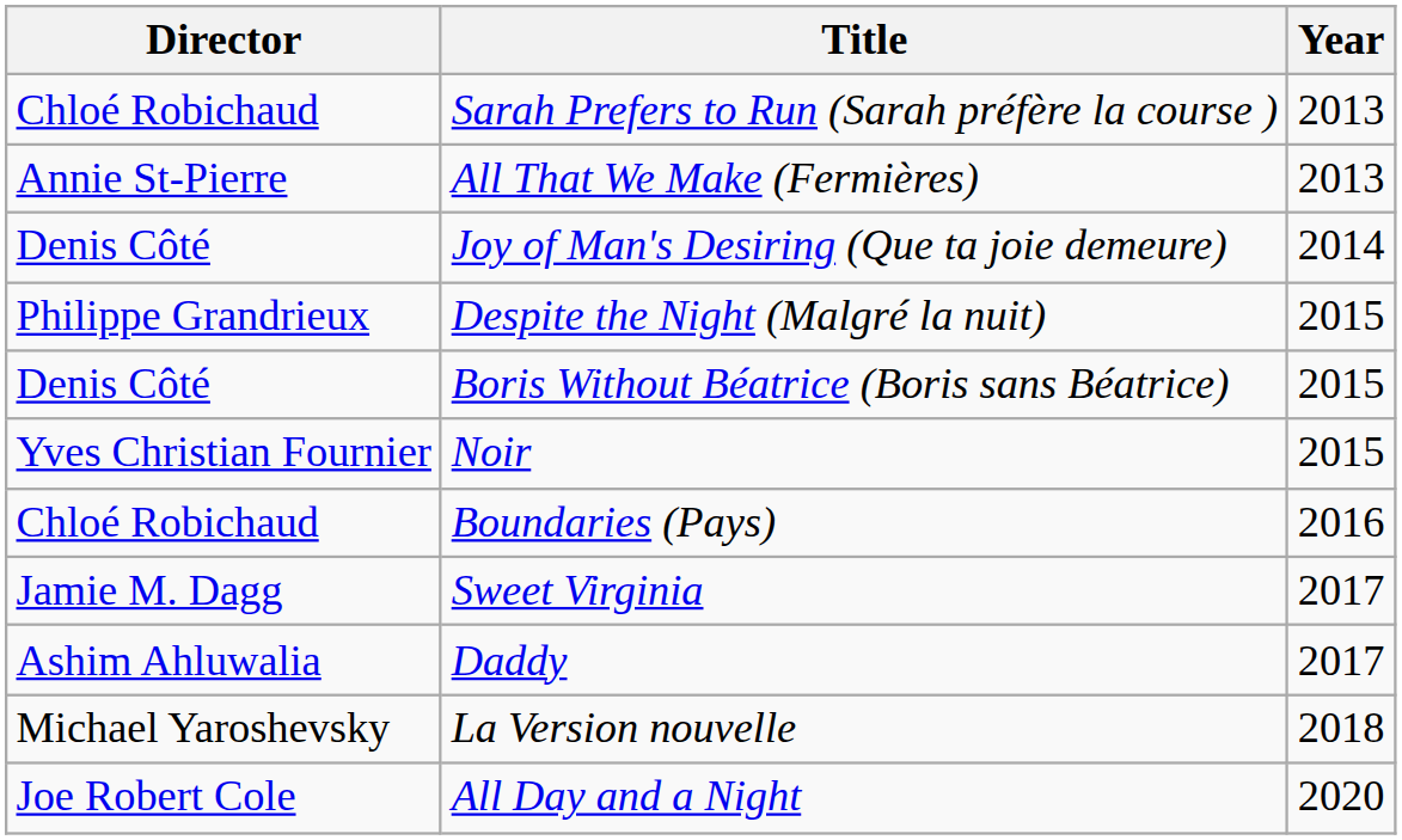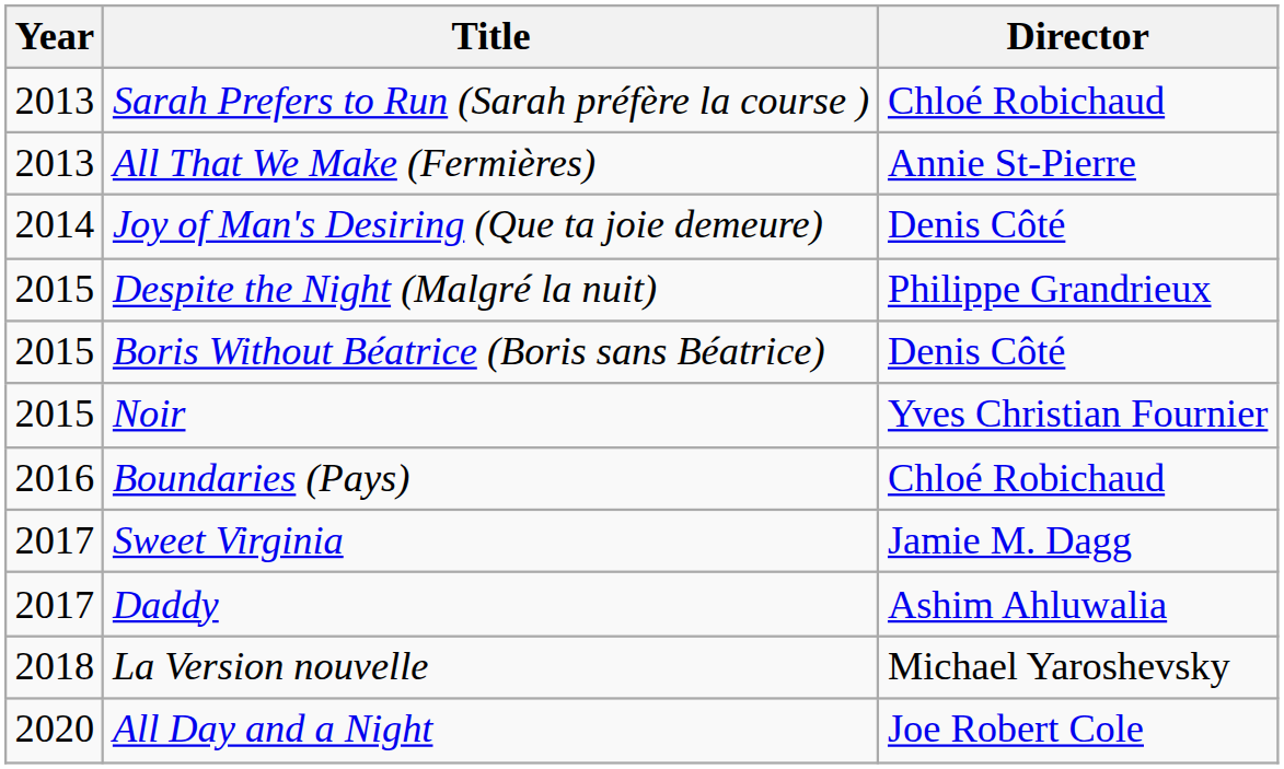columns swapped: Year <-> Director
